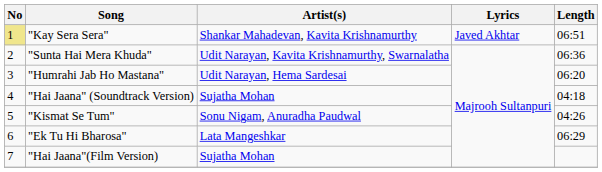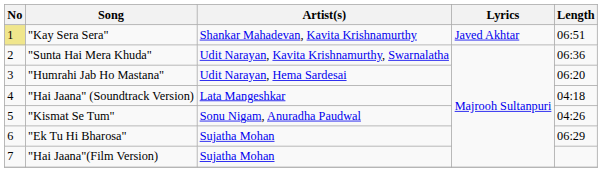"Hai Jaana" (Soundtrack Version) | Artist(s): Sujatha Mohan -> Lata Mangeshkar
"Ek Tu Hi Bharosa" | Artist(s): Lata Mangeshkar -> Sujatha Mohan
